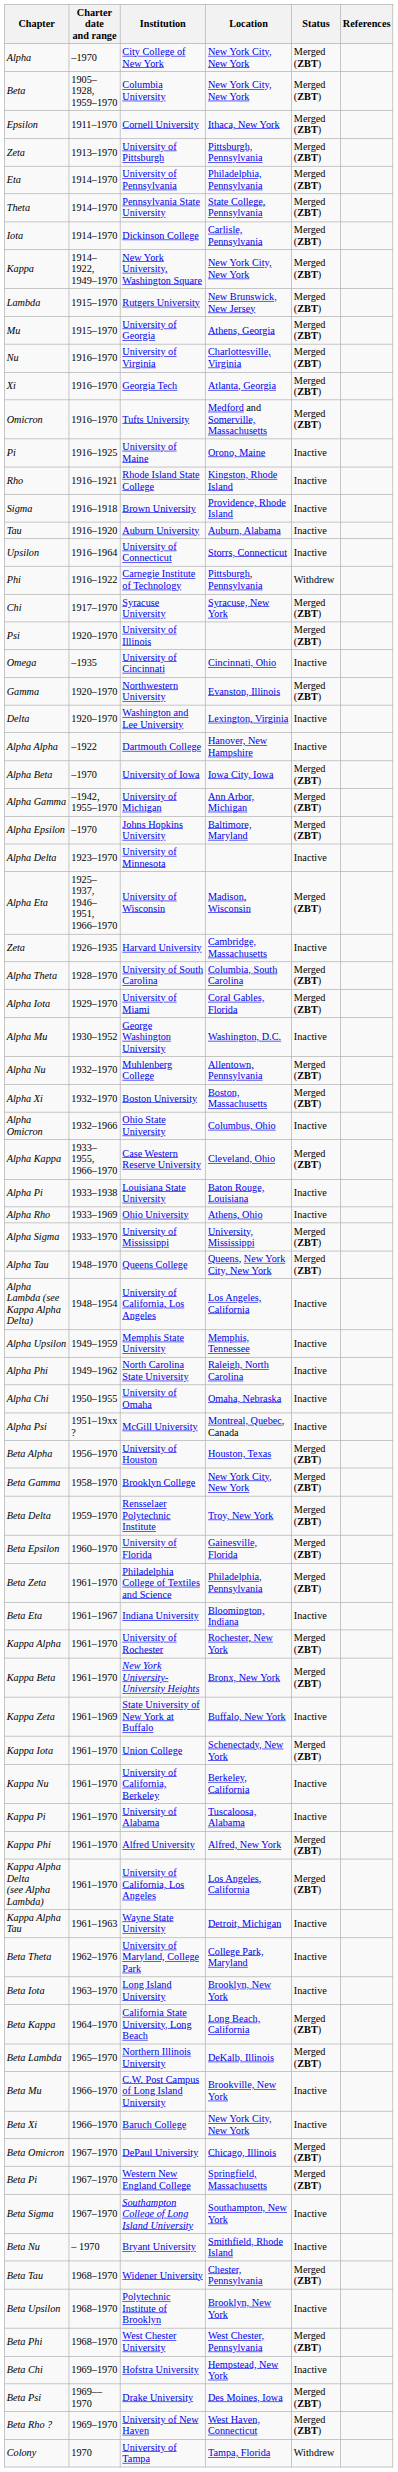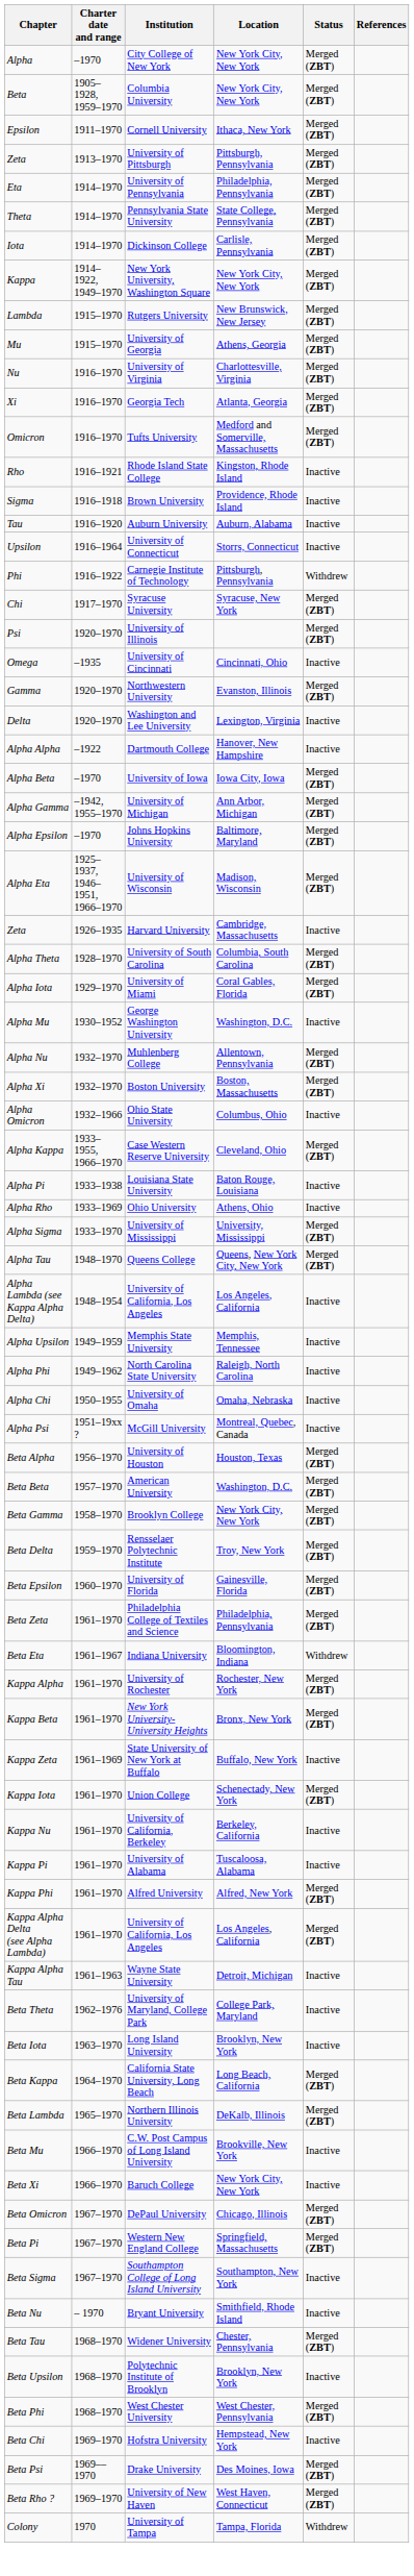- row: Pi | 1916–1925 | University of Maine | Orono, Maine | Inactive
- row: Alpha Delta | 1923–1970 | University of Minnesota | Inactive
+ row: Beta Beta | 1957–1970 | American University | Washington, D.C. | Merged (ΖΒΤ)
Beta Eta | Status: Inactive -> Withdrew
